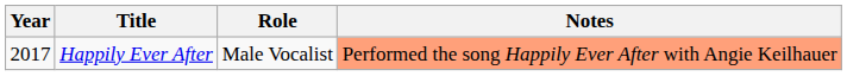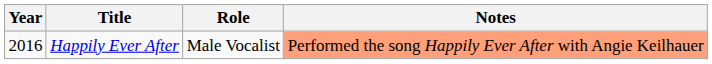Happily Ever After | Year: 2017 -> 2016
